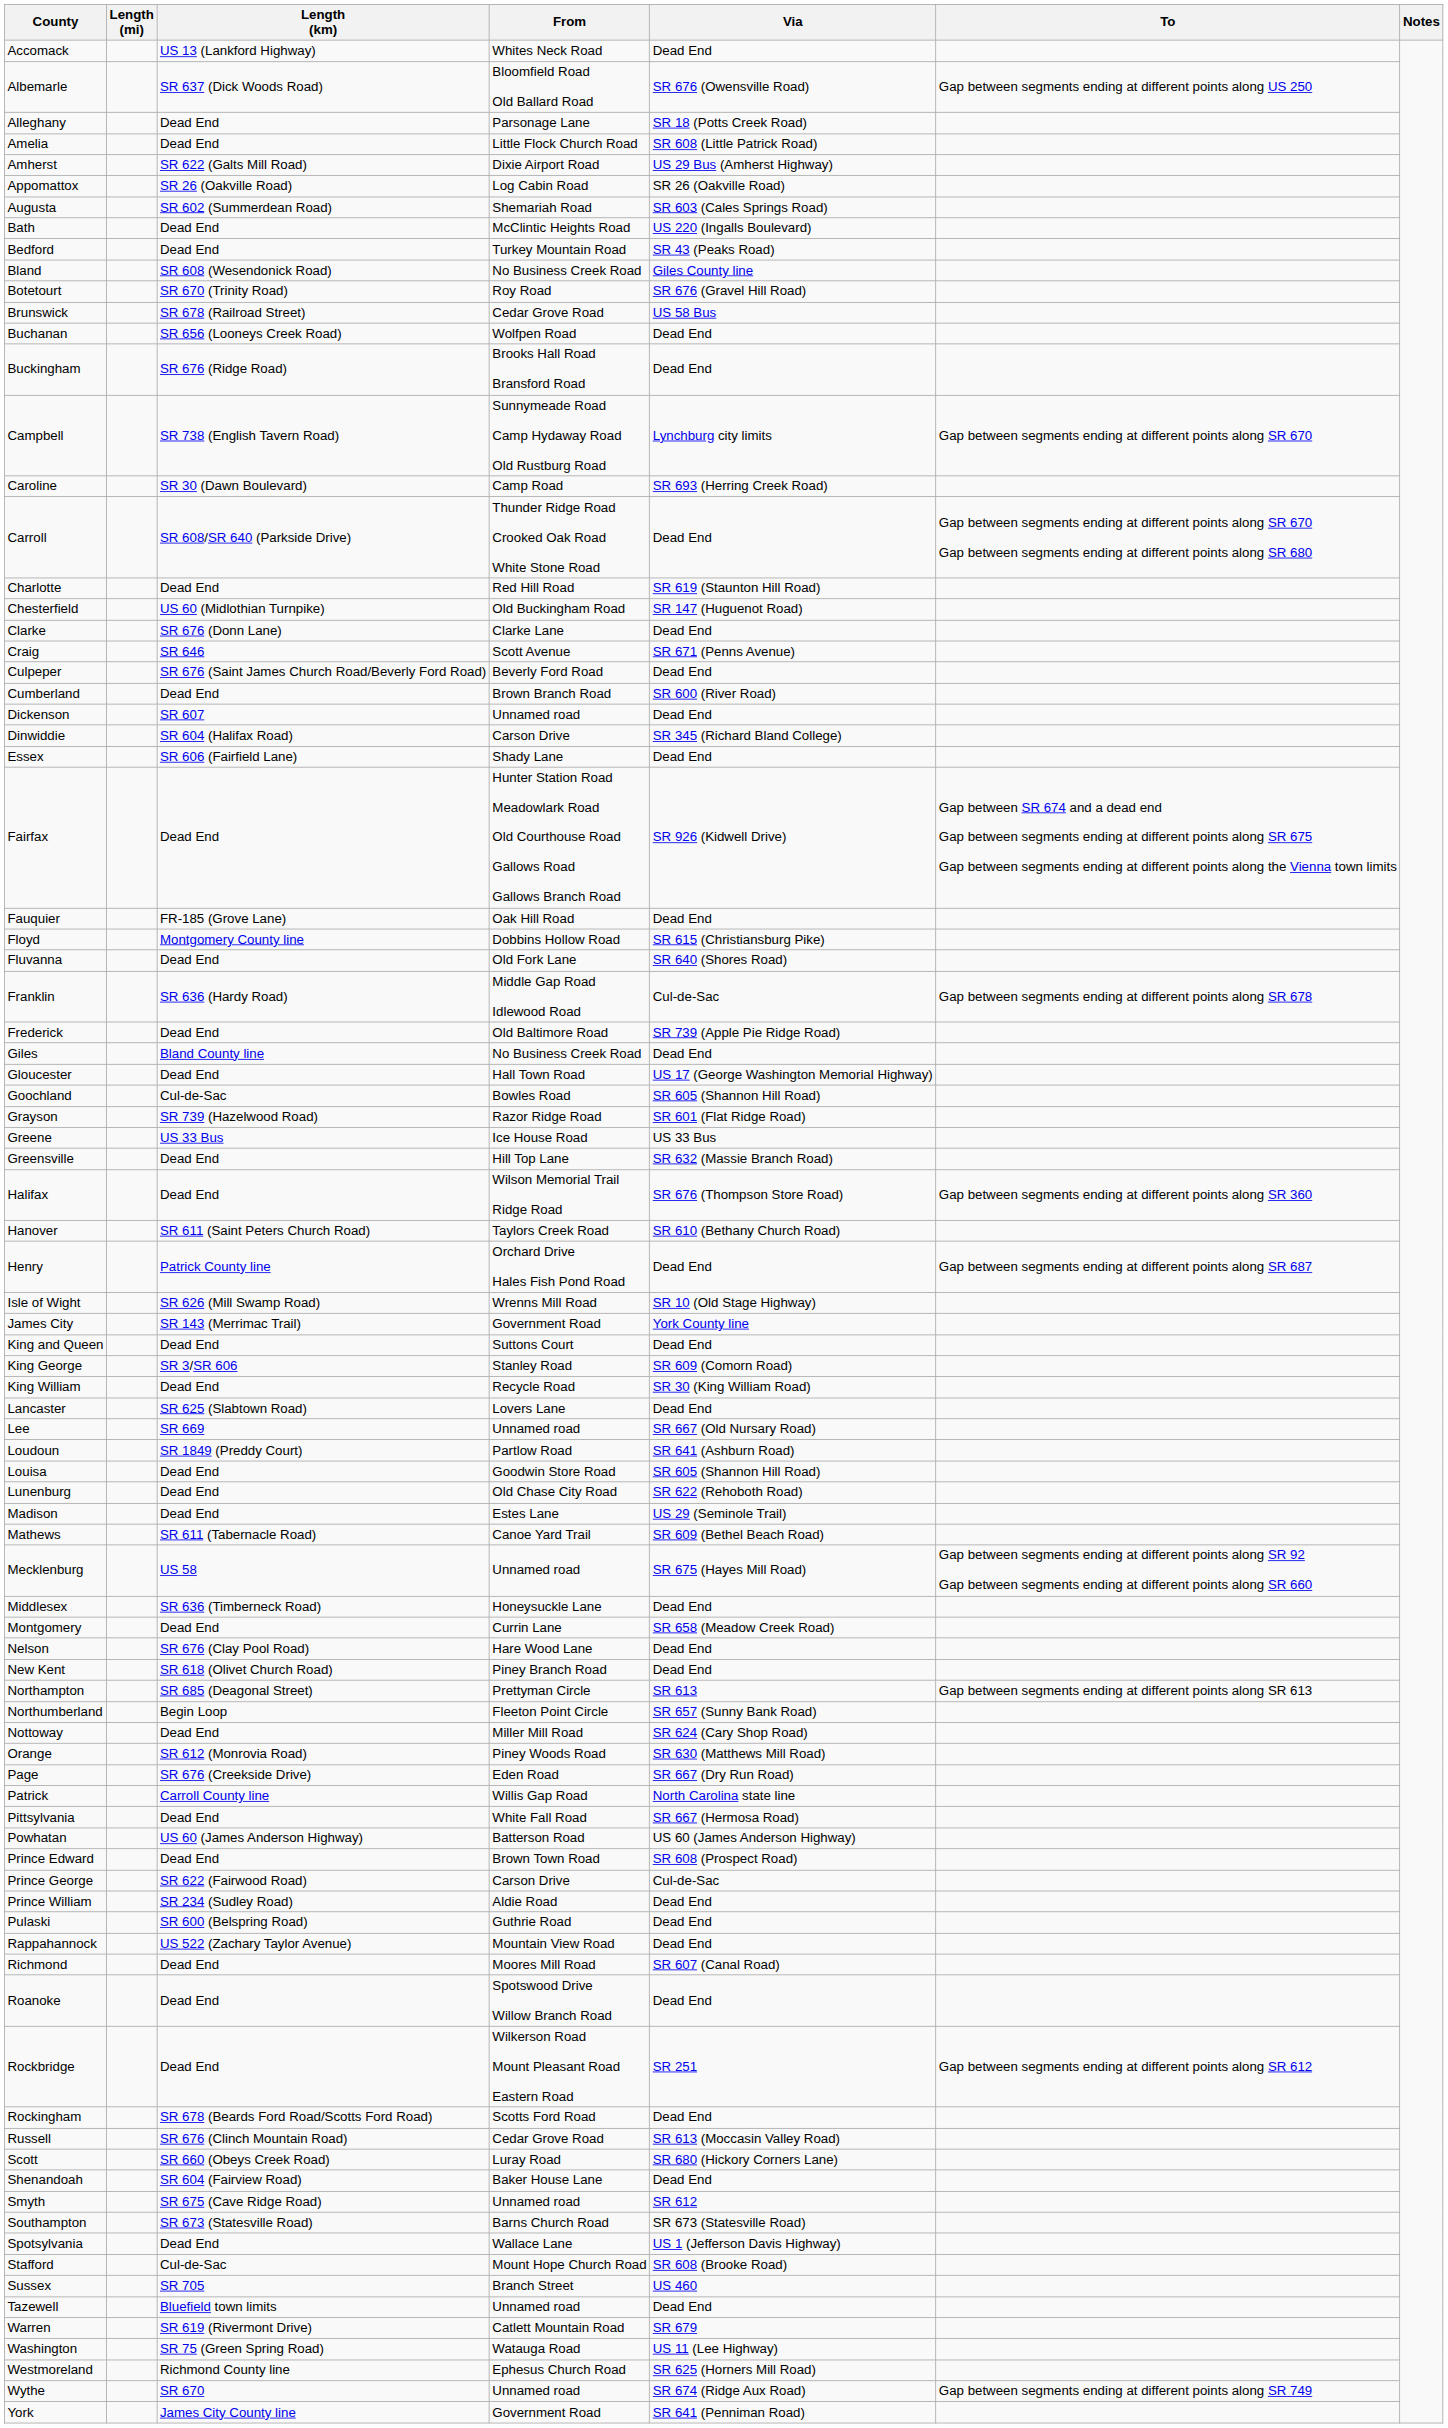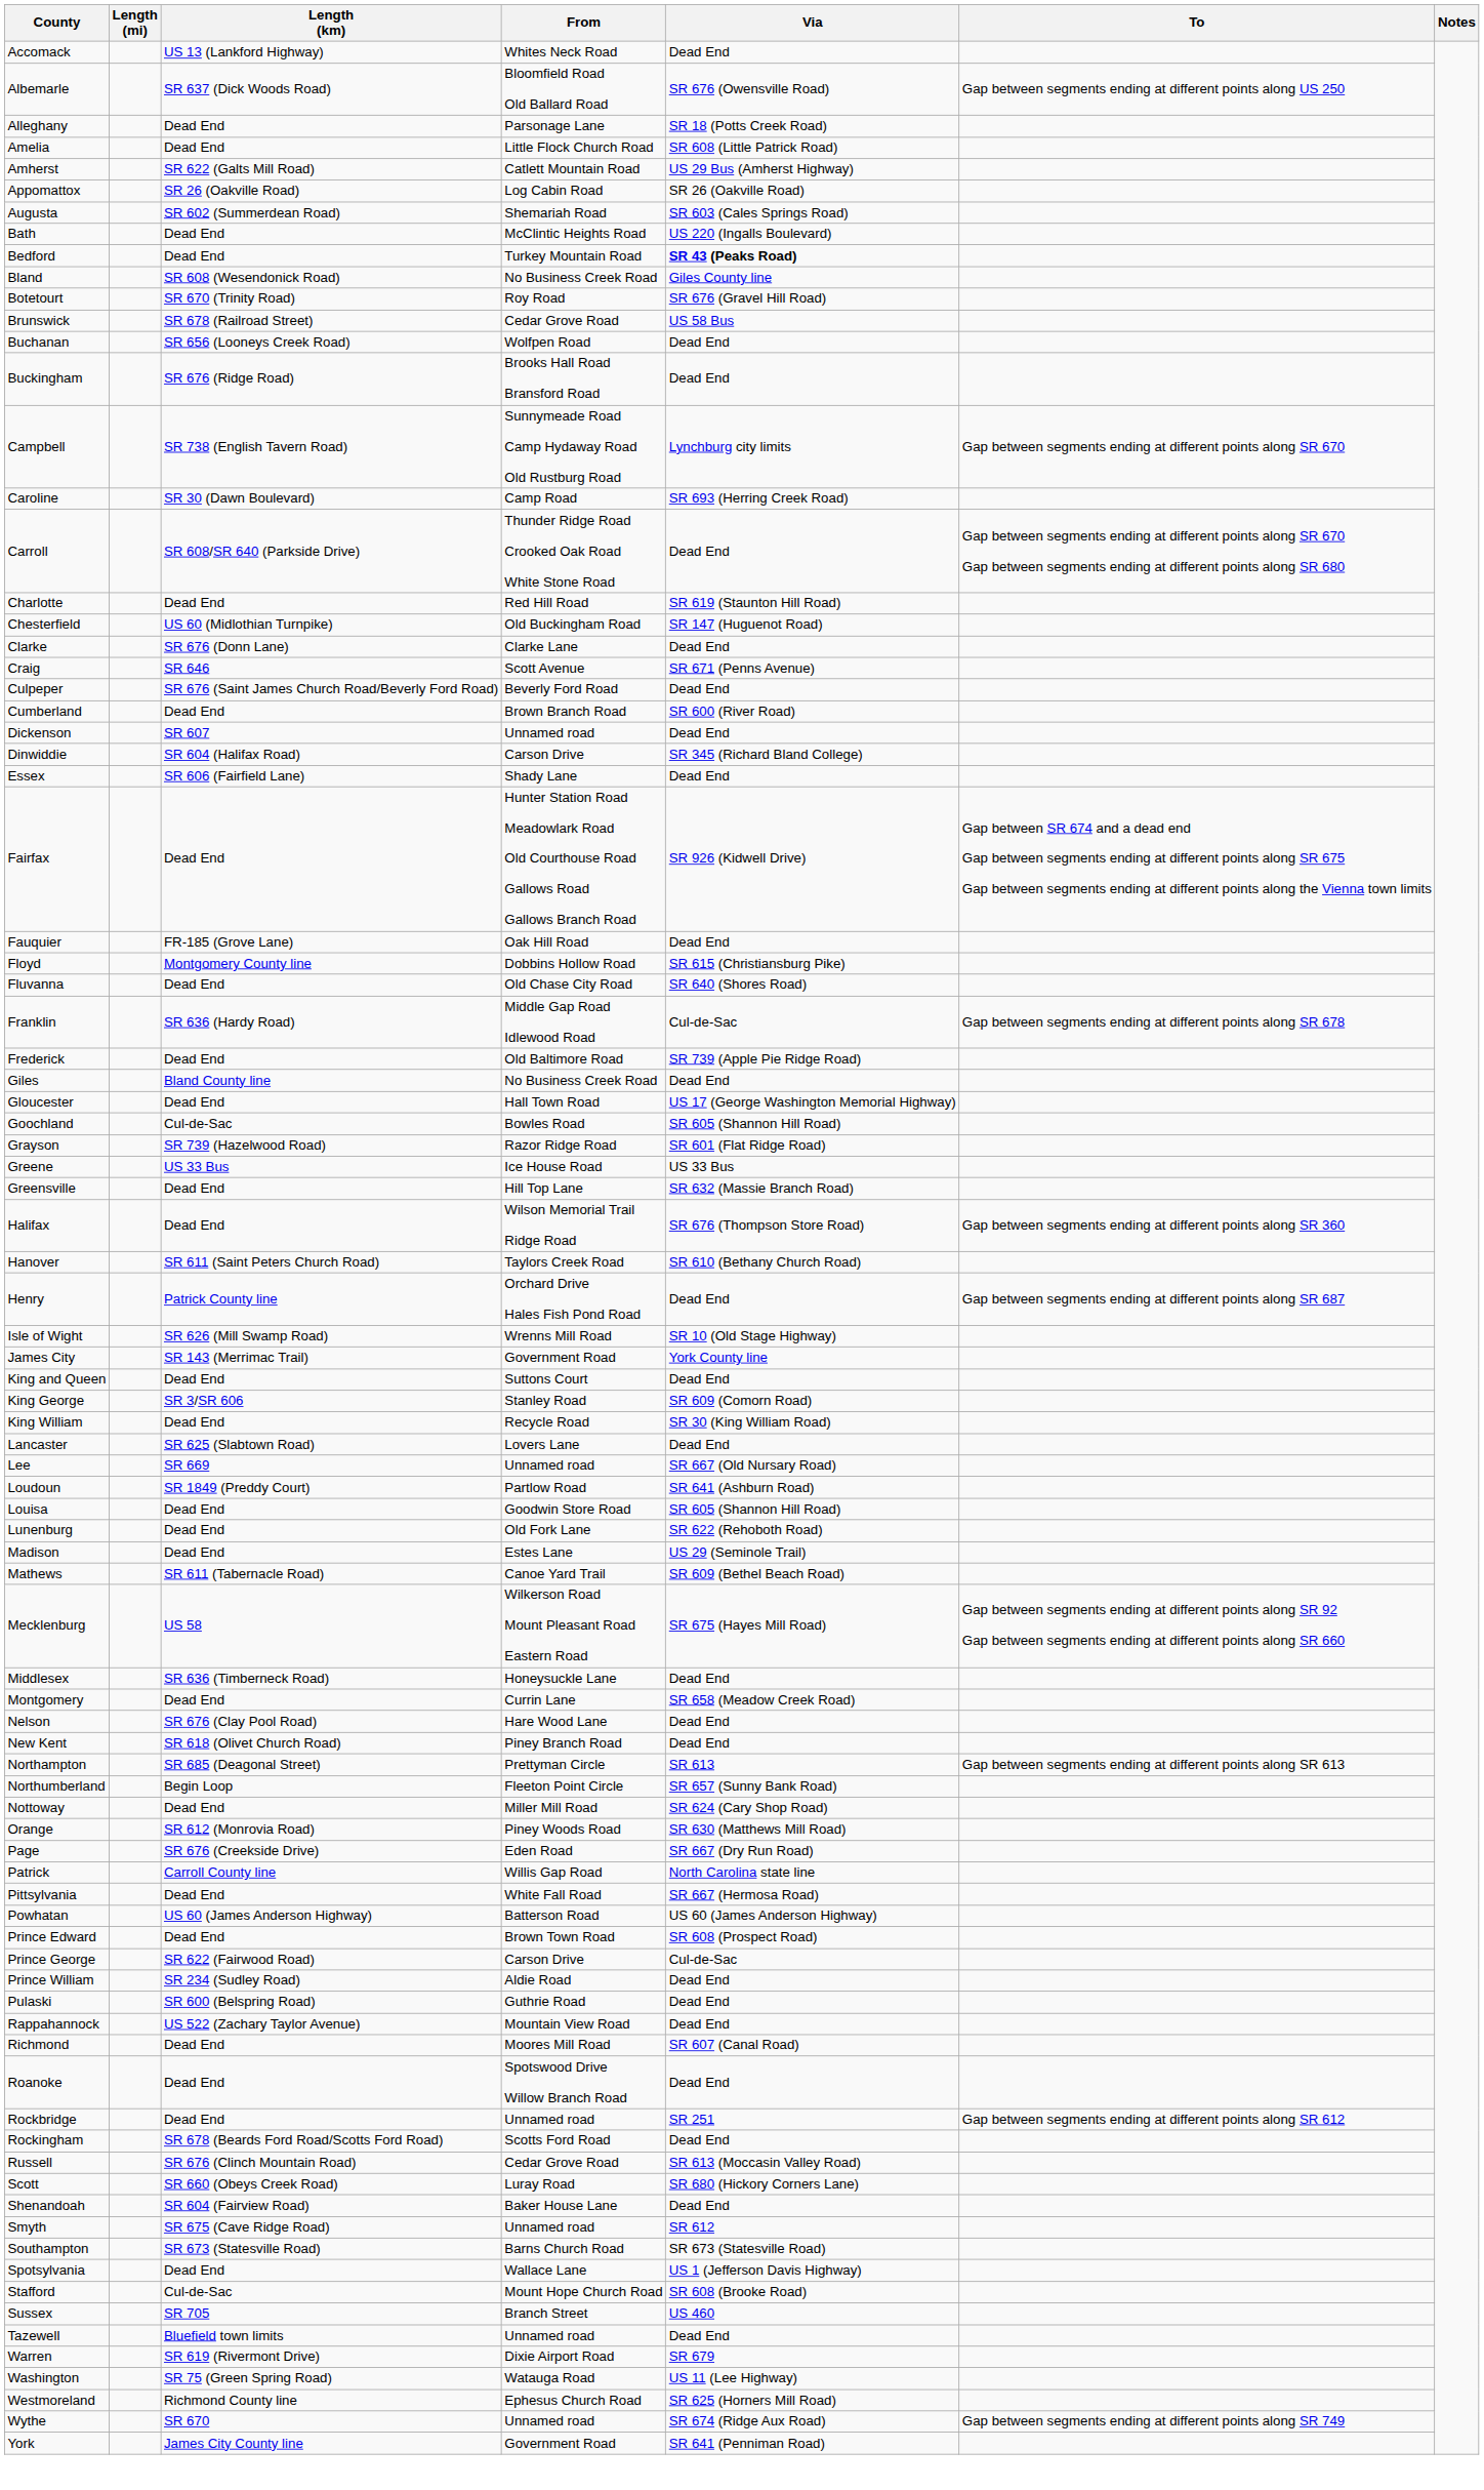Amherst | From: Dixie Airport Road -> Catlett Mountain Road
Bedford | Via: normal -> bold
Fluvanna | From: Old Fork Lane -> Old Chase City Road
Lunenburg | From: Old Chase City Road -> Old Fork Lane
Mecklenburg | From: Unnamed road -> Wilkerson Road Mount Pleasant Road Eastern Road
Rockbridge | From: Wilkerson Road Mount Pleasant Road Eastern Road -> Unnamed road
Warren | From: Catlett Mountain Road -> Dixie Airport Road
